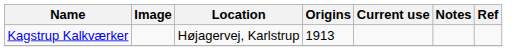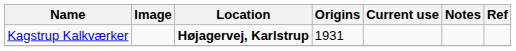Kagstrup Kalkværker | Location: normal -> bold
Kagstrup Kalkværker | Origins: 1913 -> 1931
